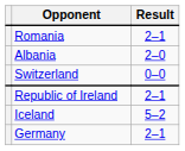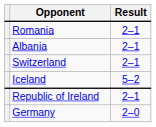Albania | Result: 2–0 -> 2–1
Switzerland | Result: 0–0 -> 2–1
rows swapped: Republic of Ireland <-> Iceland
Germany | Result: 2–1 -> 2–0
